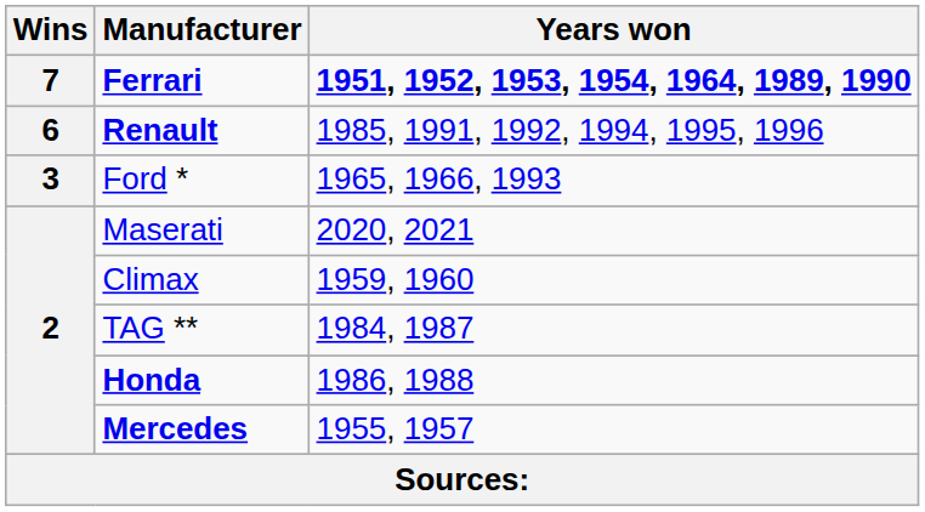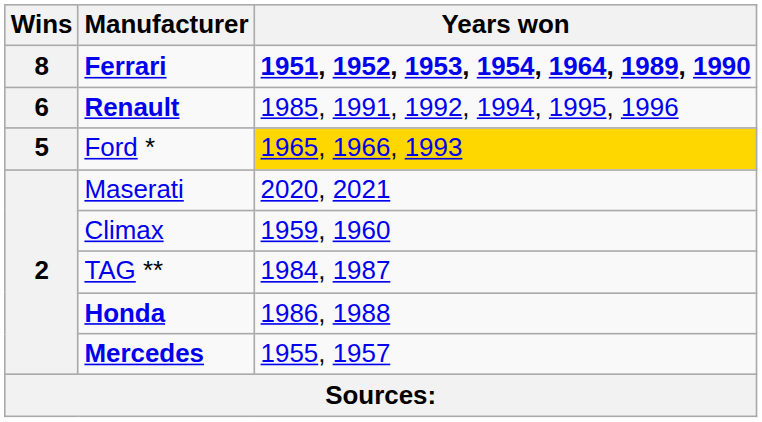Ferrari | Wins: 7 -> 8
Ford * | Wins: 3 -> 5
Ford * | Years won: no background -> gold background
